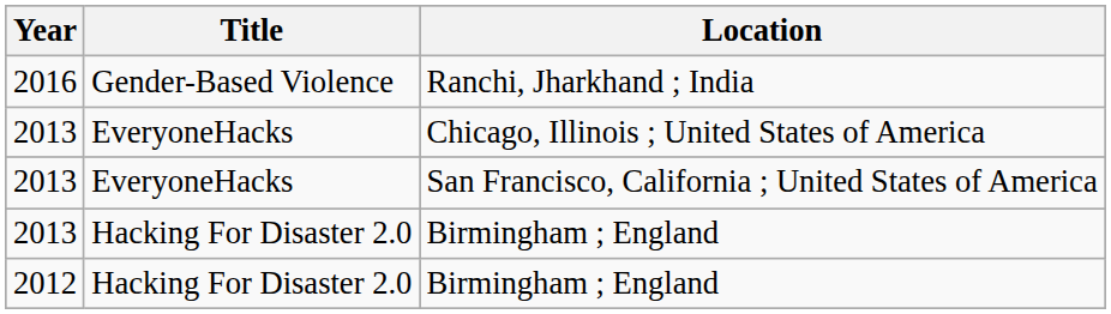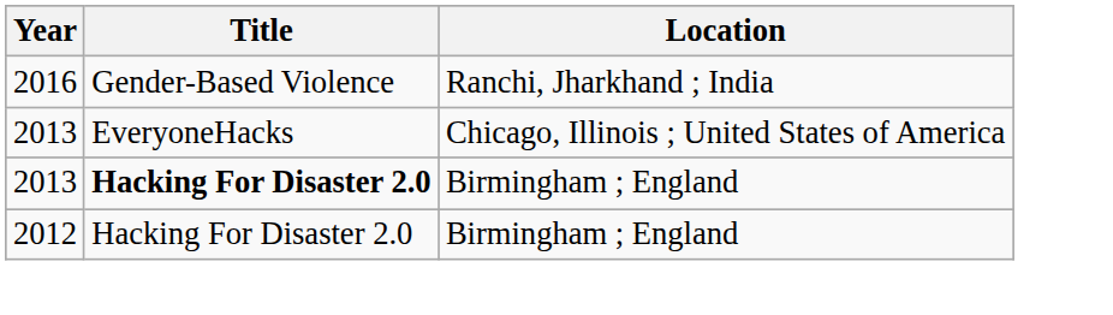- row: 2013 | EveryoneHacks | San Francisco, California ; United States of America
2013 / Birmingham ; England | Title: normal -> bold
